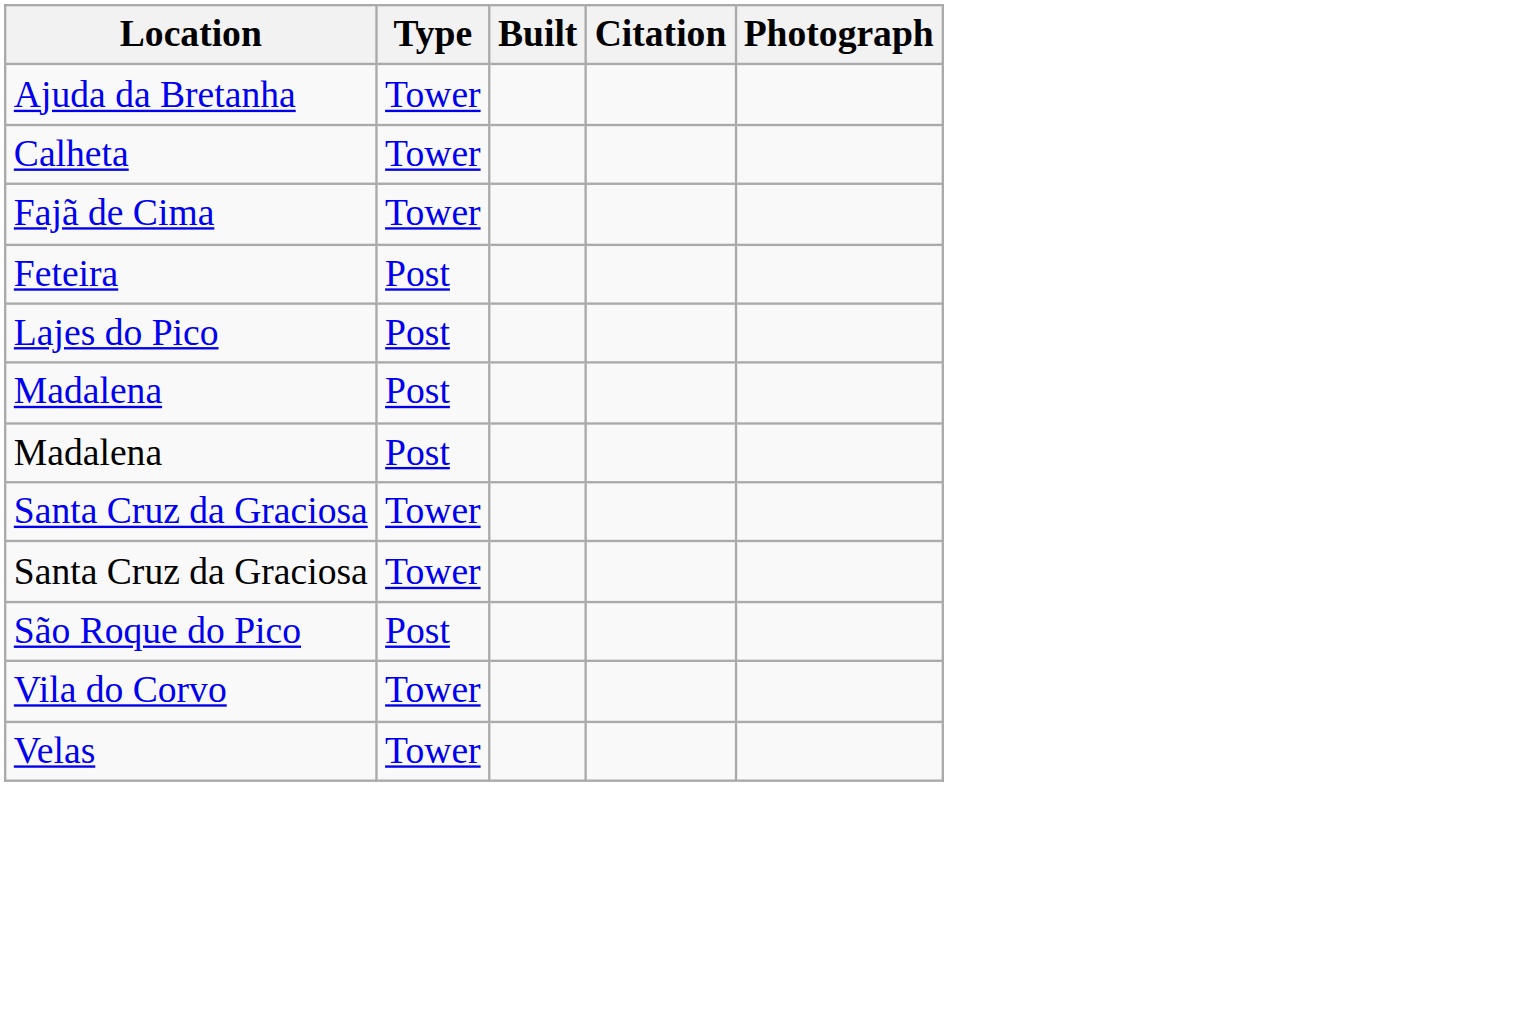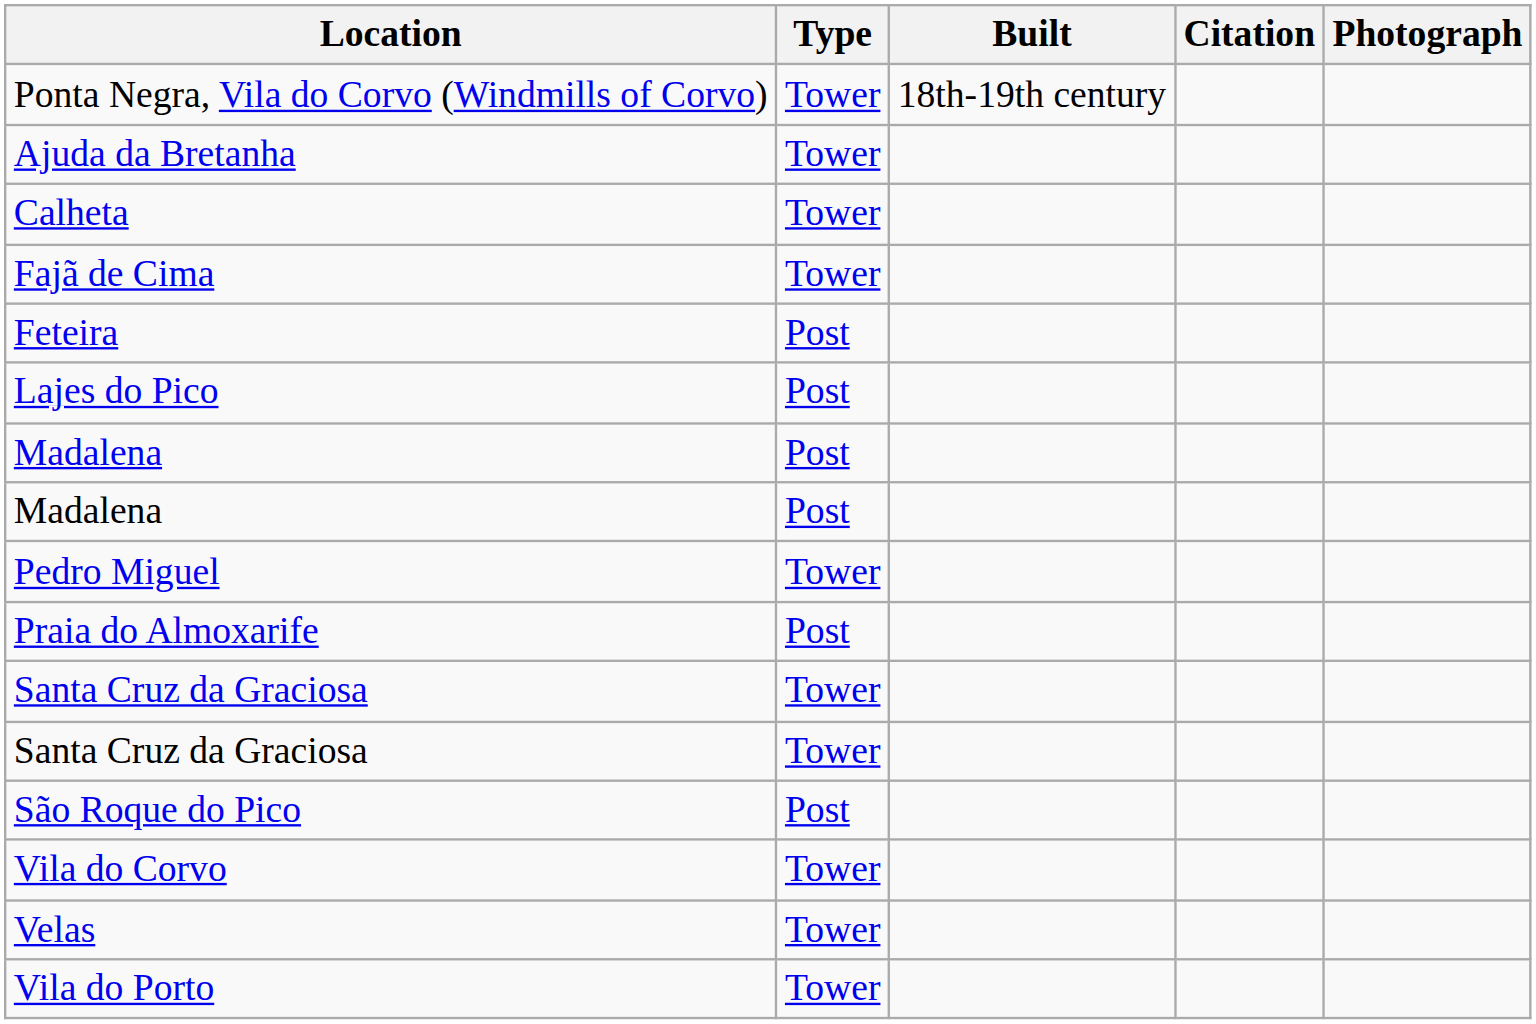+ row: Ponta Negra, Vila do Corvo (Windmills of Corvo) | Tower | 18th-19th century
+ row: Pedro Miguel | Tower
+ row: Praia do Almoxarife | Post
+ row: Vila do Porto | Tower
